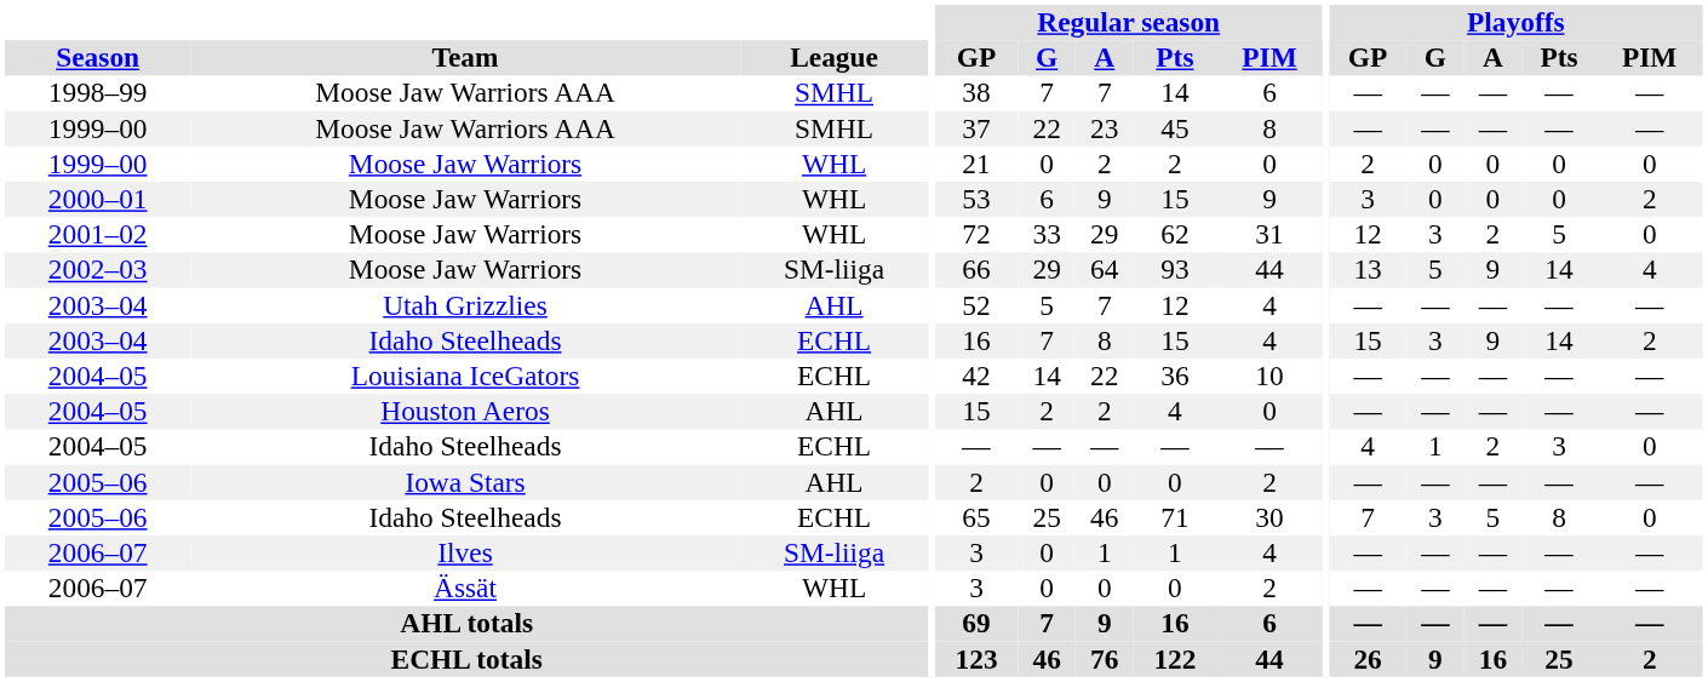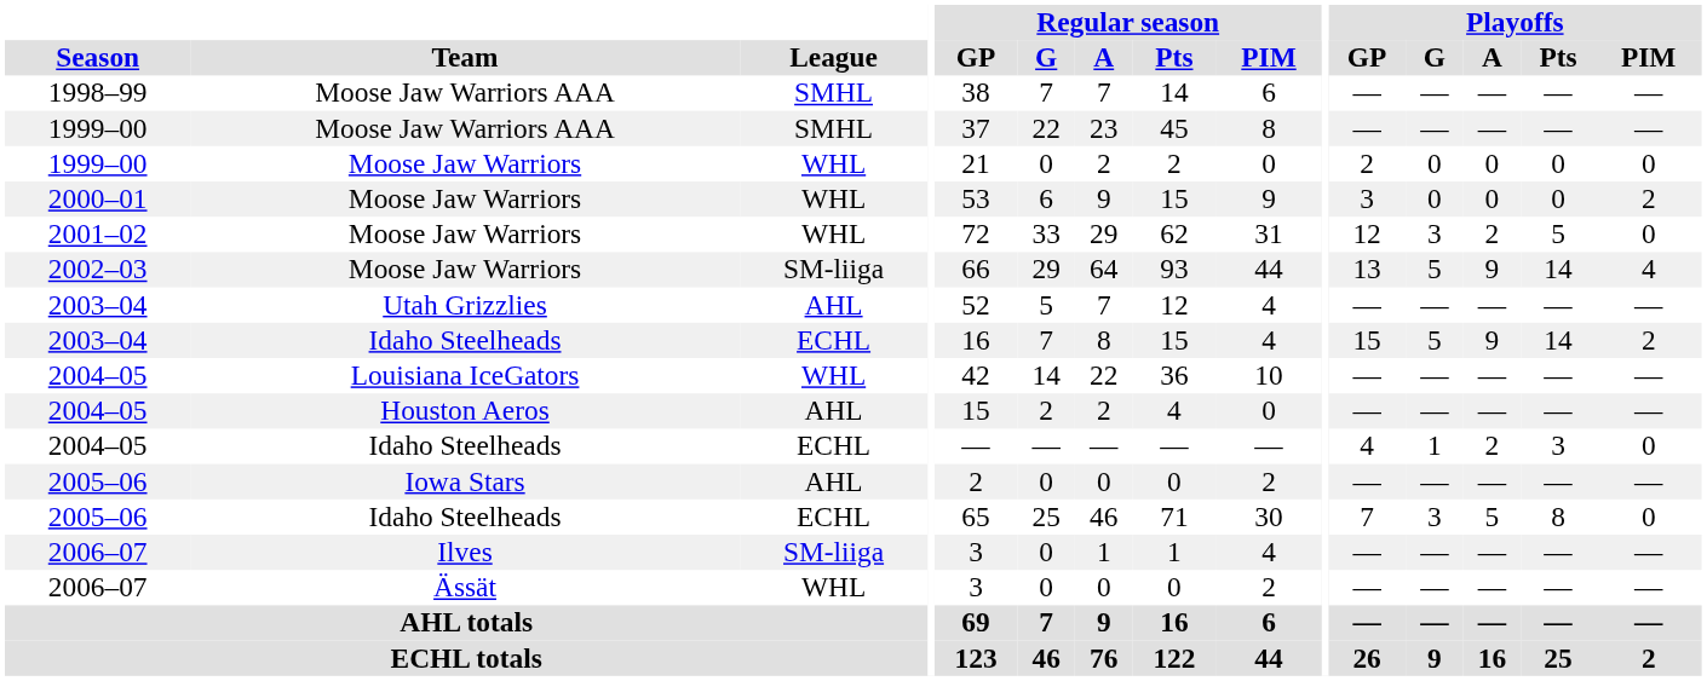2003–04 / Idaho Steelheads | Playoffs / G: 3 -> 5
2004–05 / Louisiana IceGators | League: ECHL -> WHL
